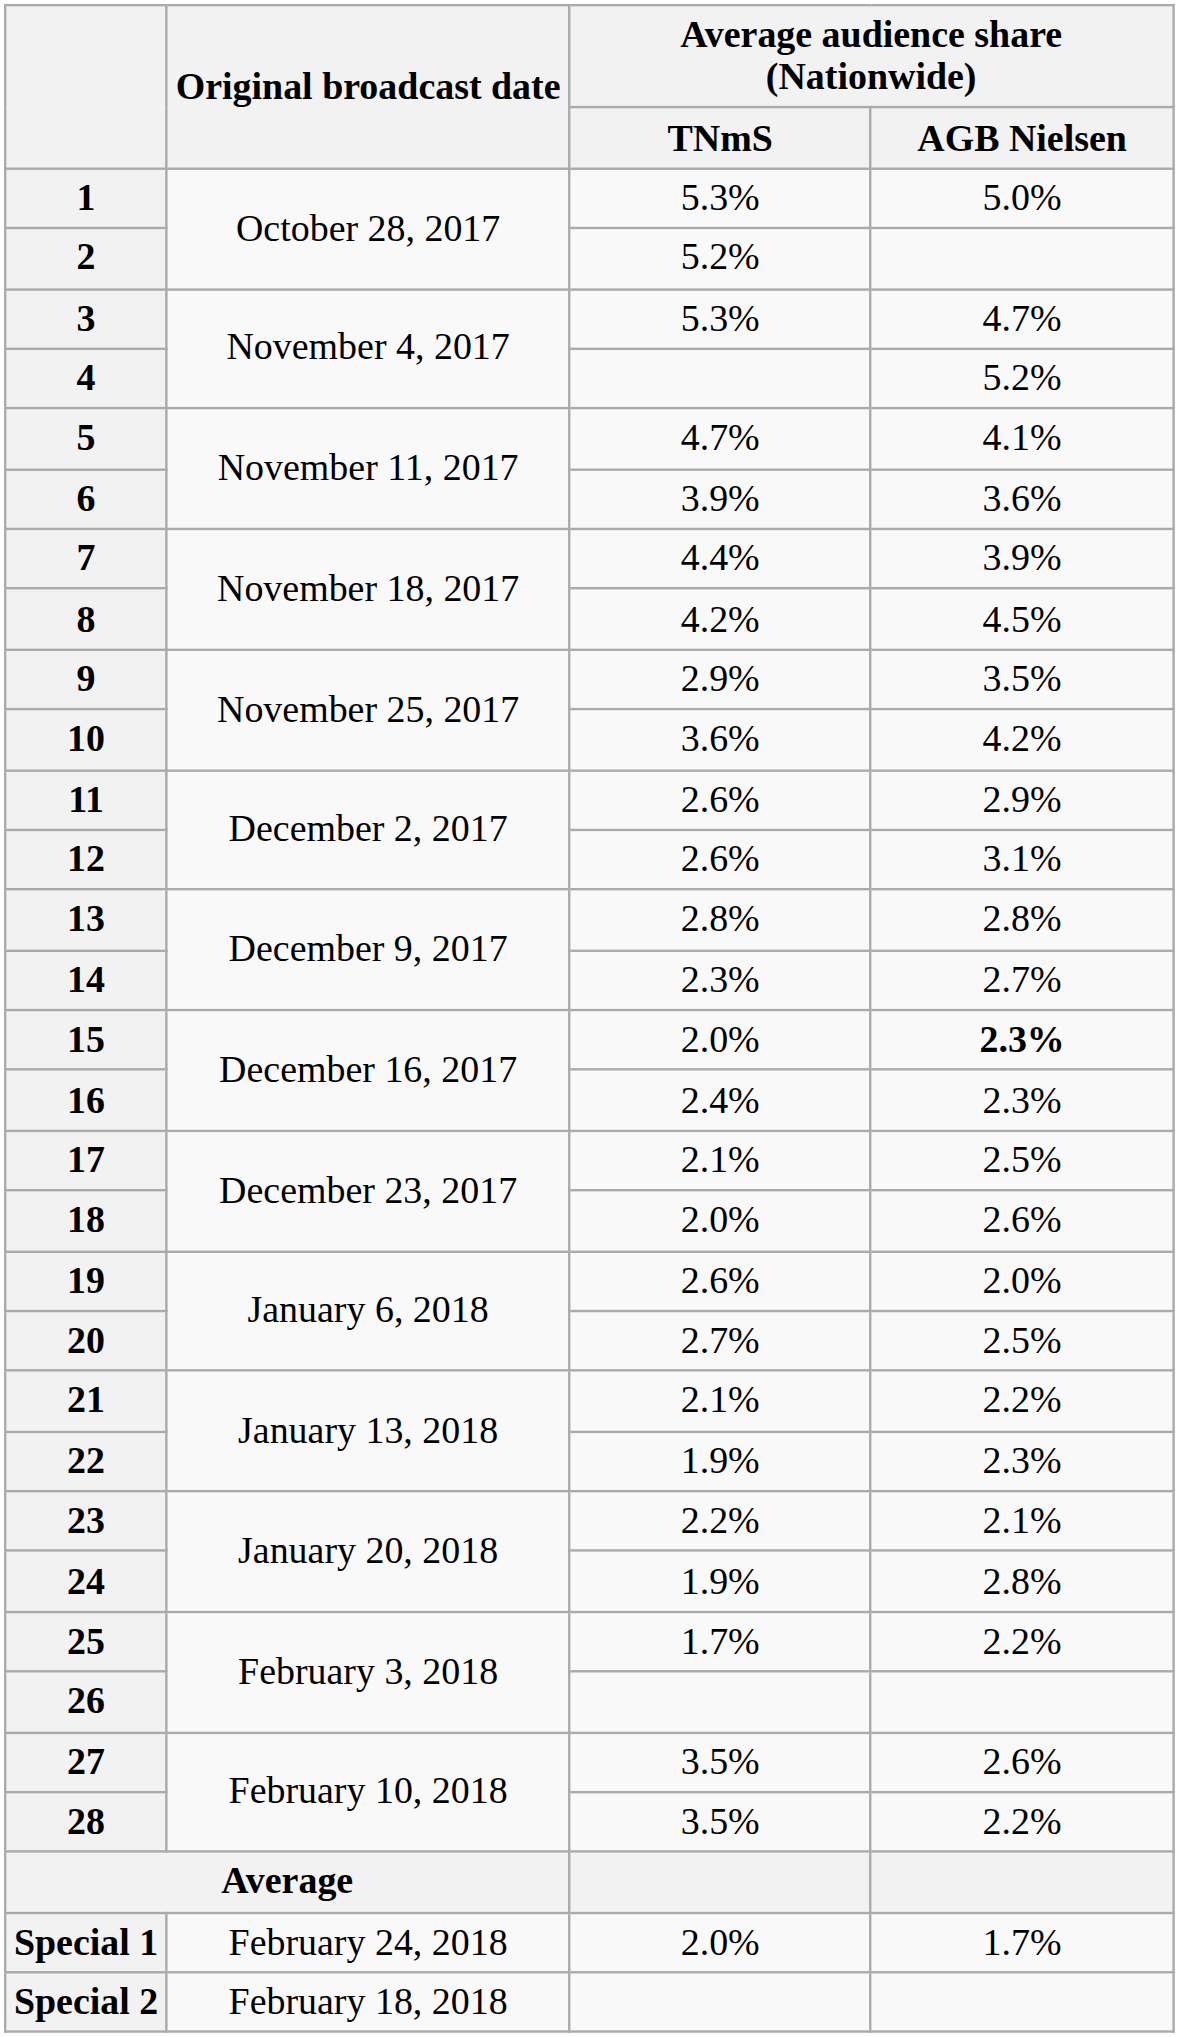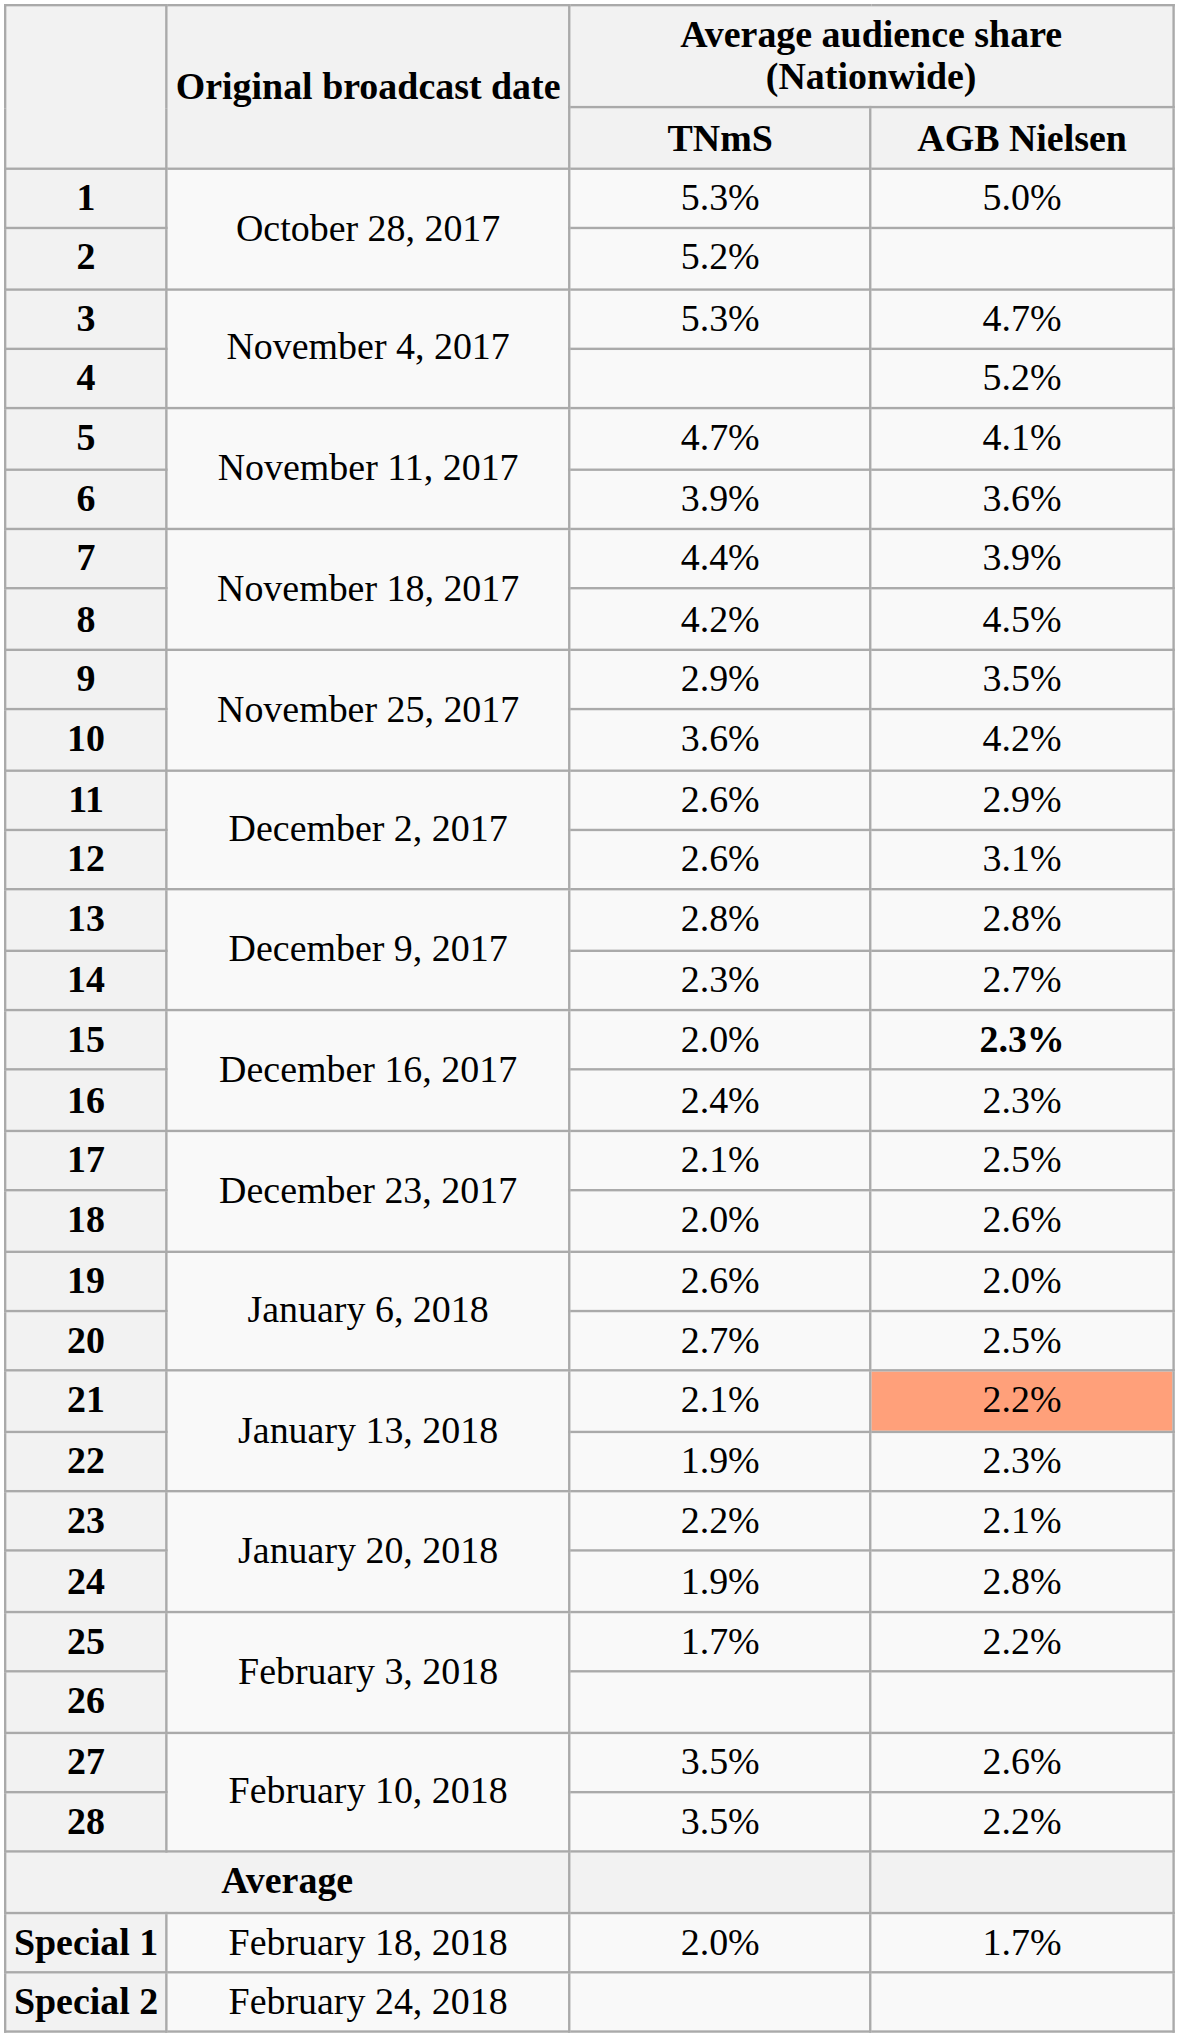21 | Average audience share (Nationwide) / AGB Nielsen: no background -> lightsalmon background
Special 1 | Original broadcast date: February 24, 2018 -> February 18, 2018
Special 2 | Original broadcast date: February 18, 2018 -> February 24, 2018
